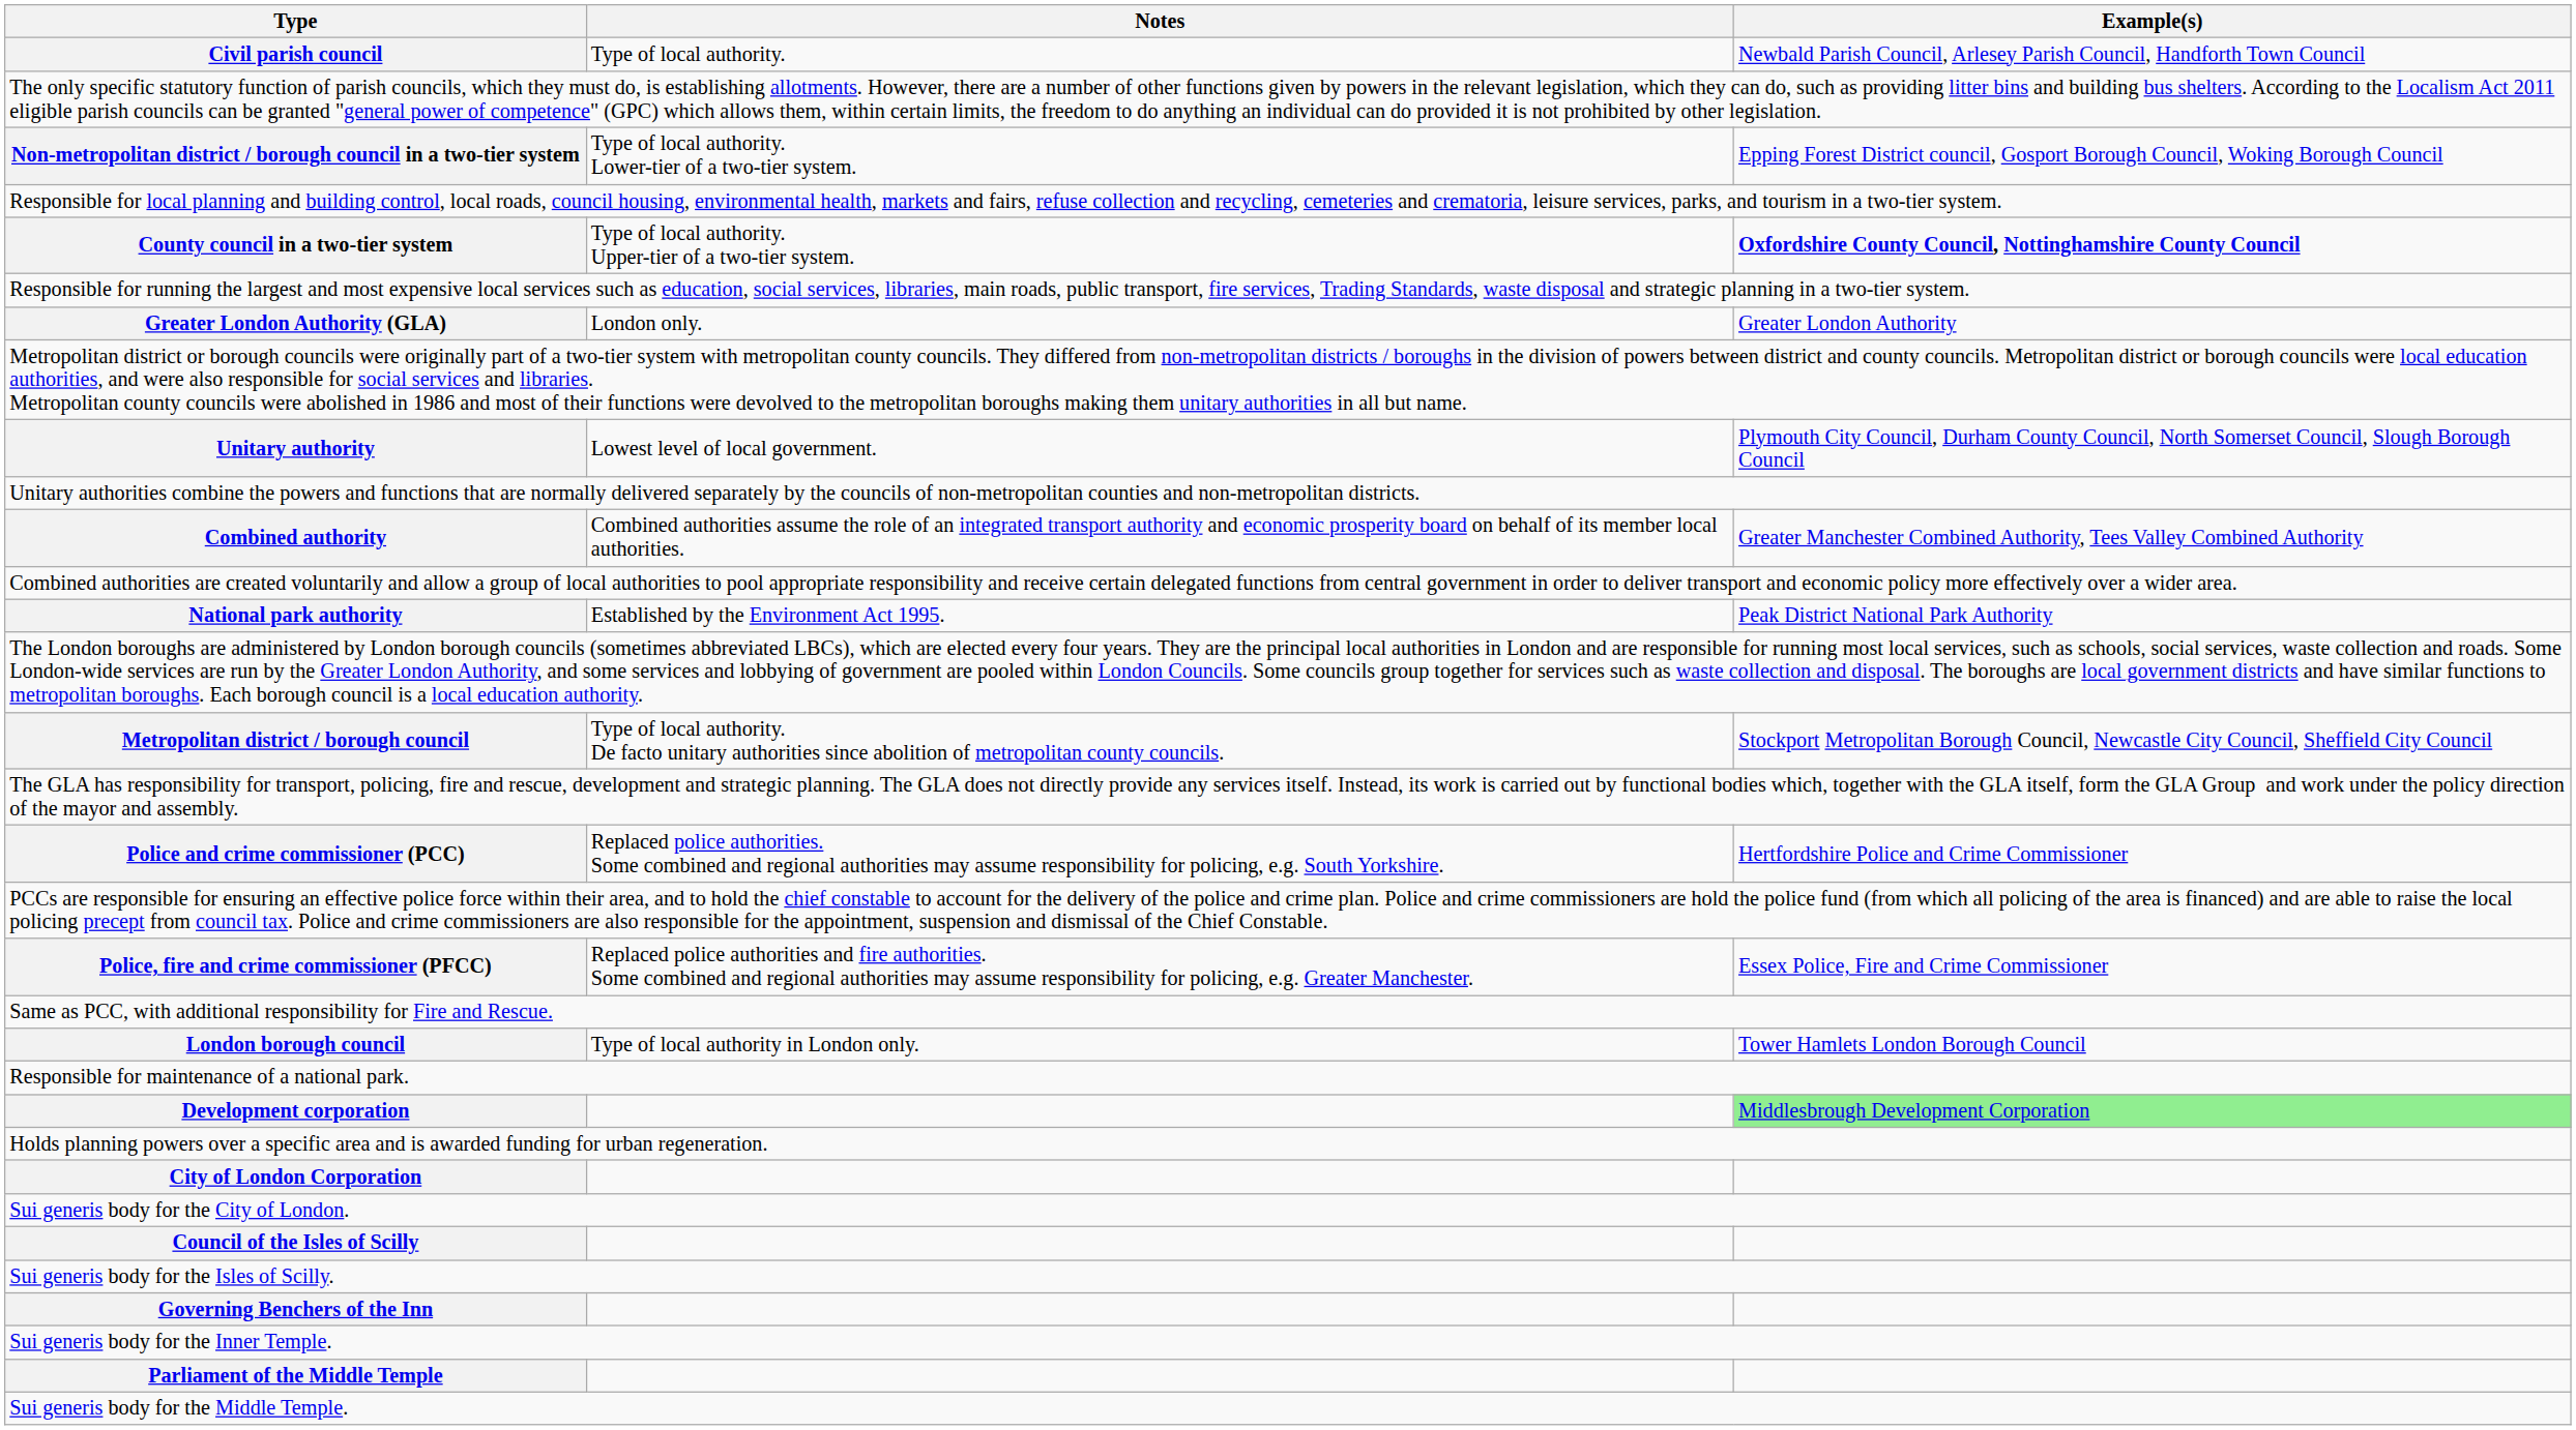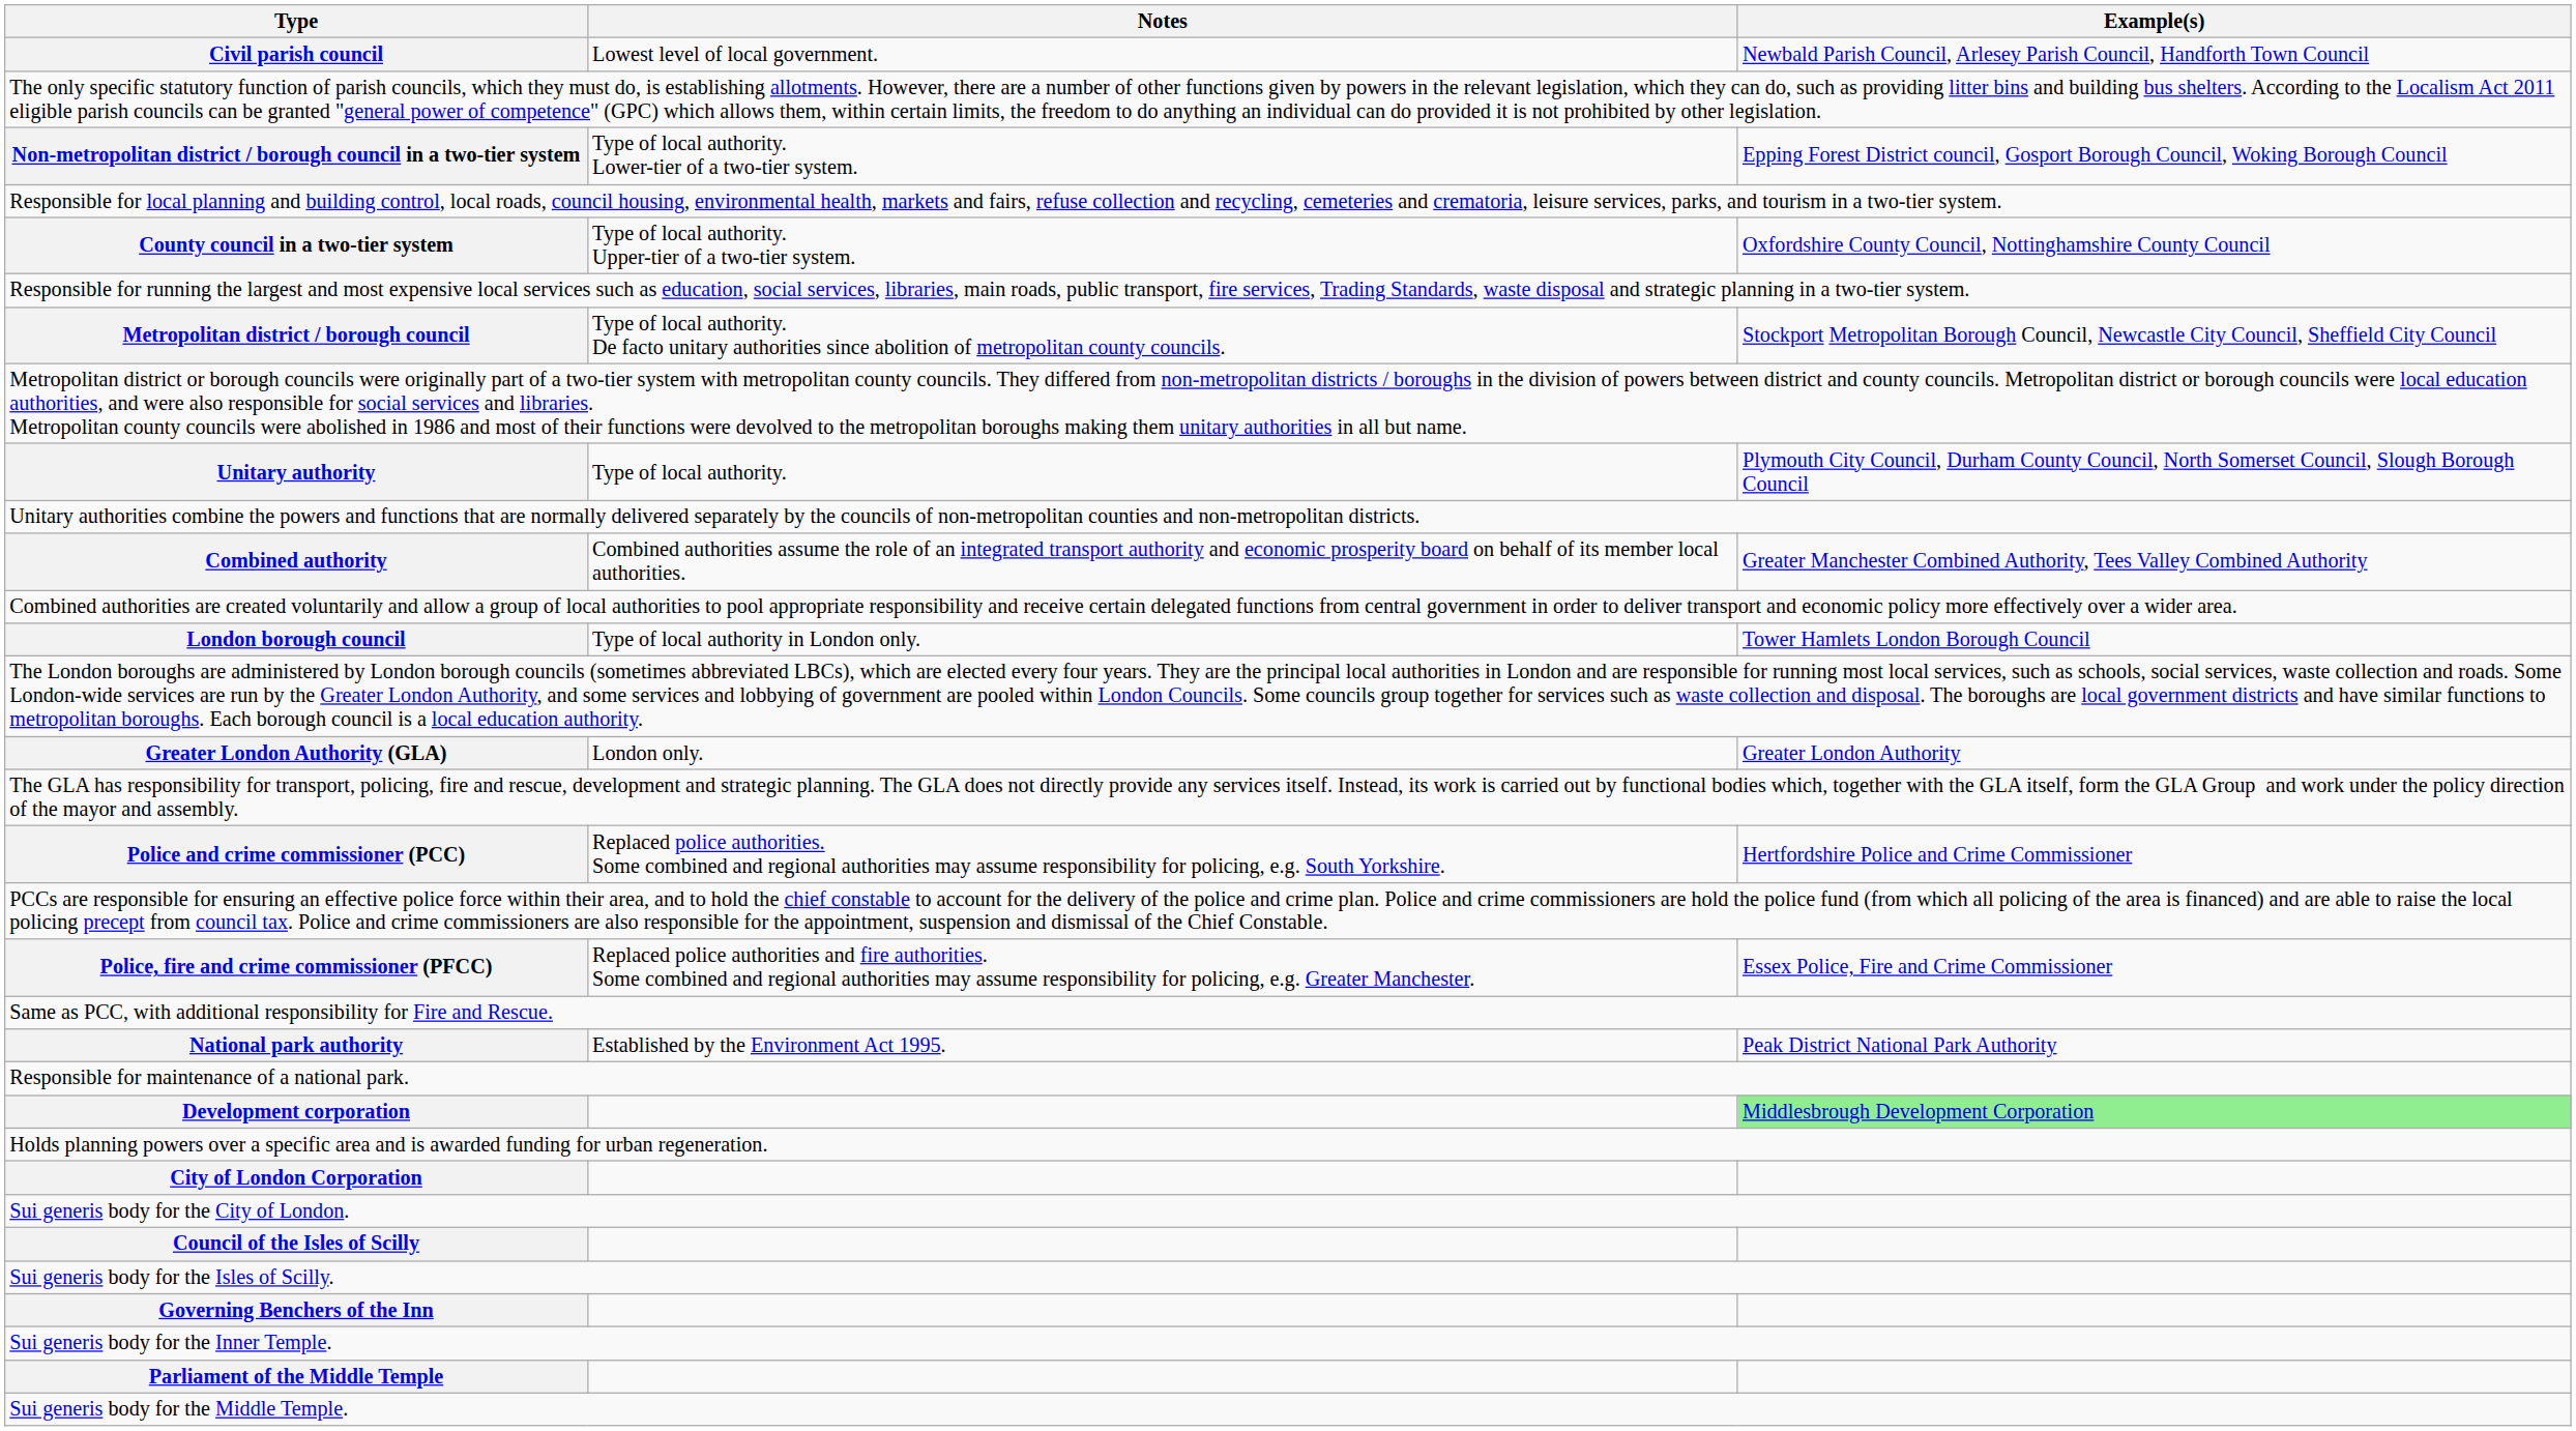Civil parish council | Notes: Type of local authority. -> Lowest level of local government.
County council in a two-tier system | Example(s): bold -> normal
rows swapped: Metropolitan district / borough council <-> Greater London Authority (GLA)
Unitary authority | Notes: Lowest level of local government. -> Type of local authority.
rows swapped: London borough council <-> National park authority
